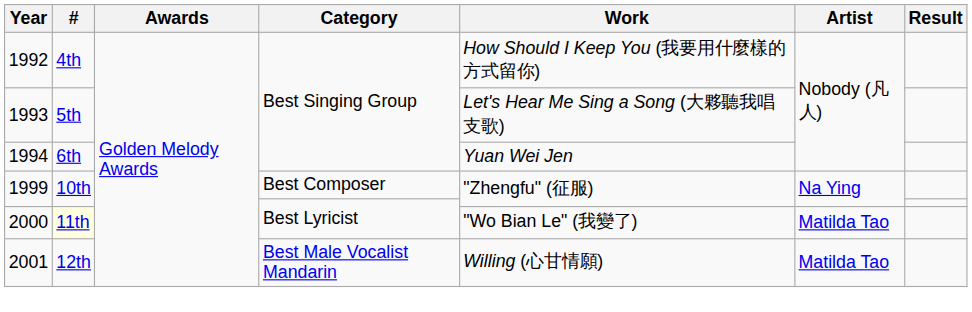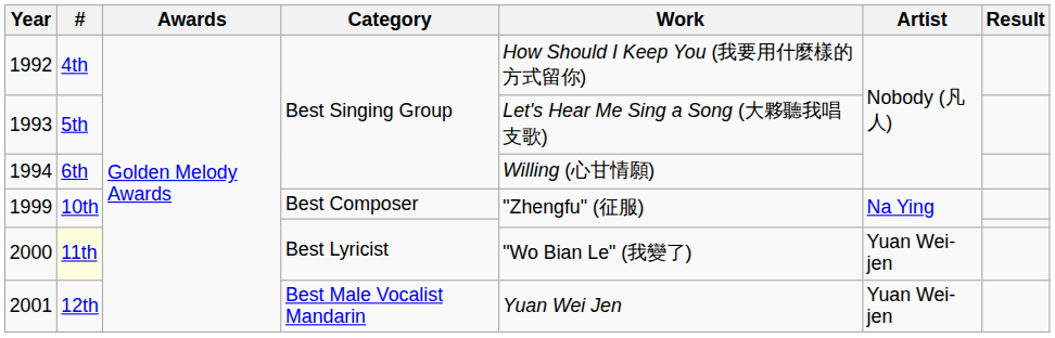1994 | Work: Yuan Wei Jen -> Willing (心甘情願)
2000 | Artist: Matilda Tao -> Yuan Wei-jen
2001 | Work: Willing (心甘情願) -> Yuan Wei Jen
2001 | Artist: Matilda Tao -> Yuan Wei-jen
